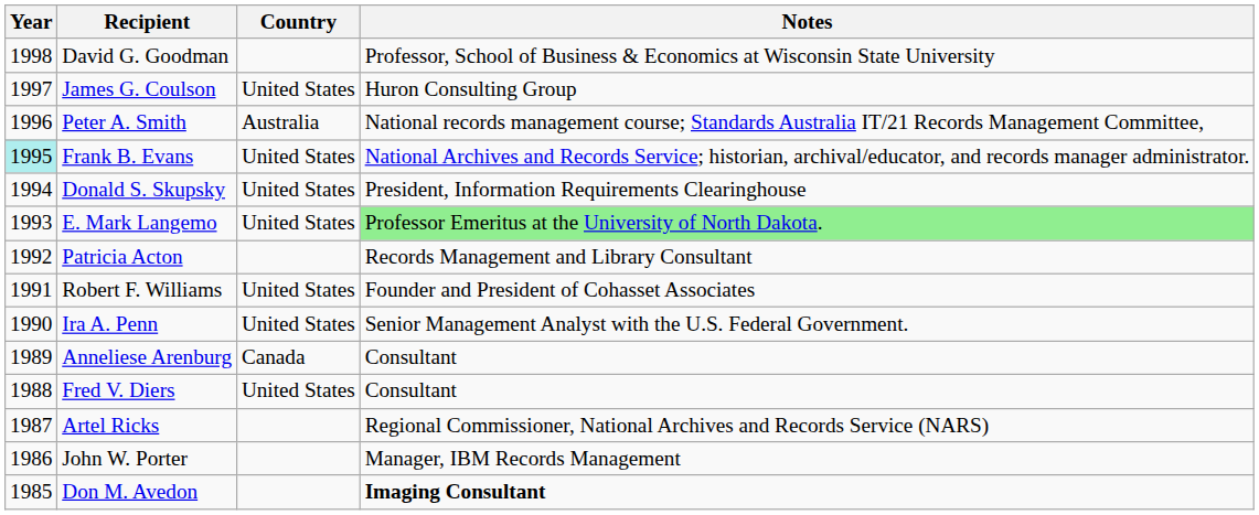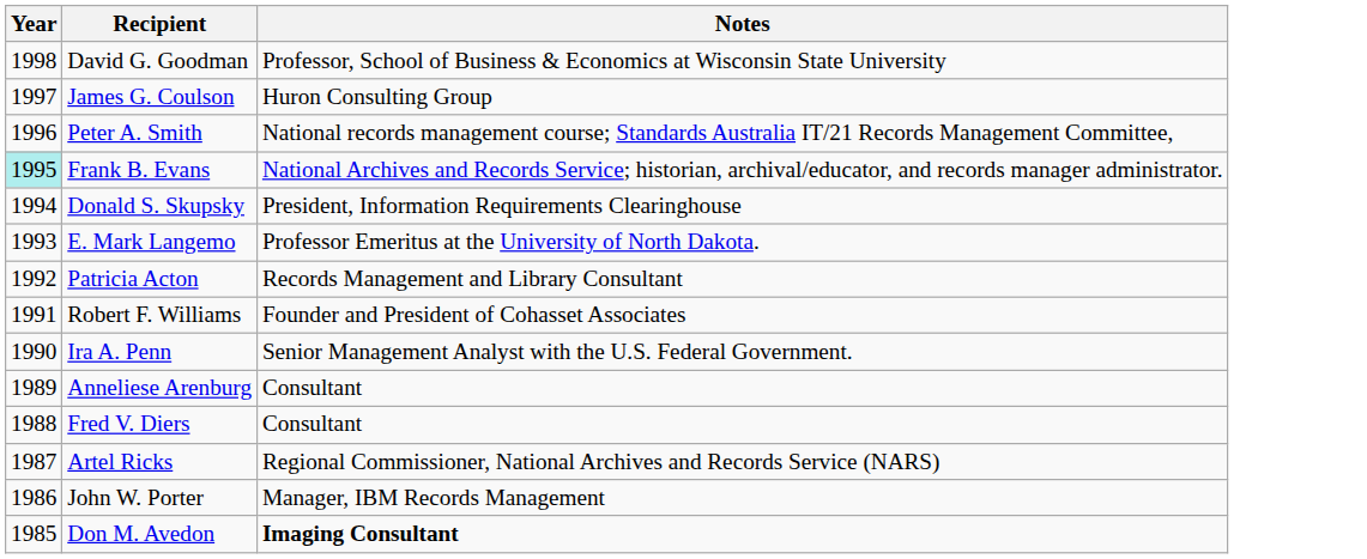- column: Country | United States | Australia | United States | United States | United States | United States | United States | Canada | United States
E. Mark Langemo | Notes: lightgreen background -> no background
